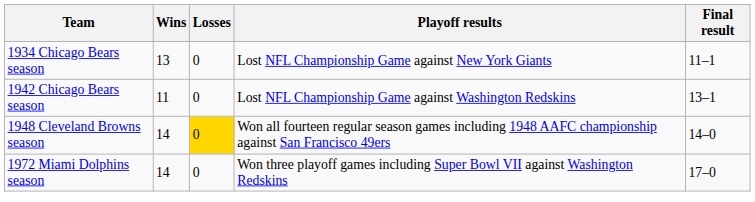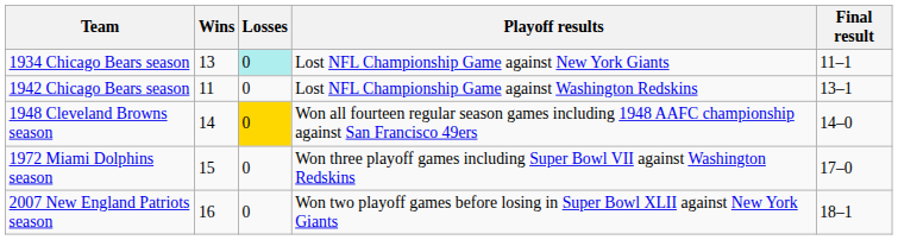1934 Chicago Bears season | Losses: no background -> paleturquoise background
1972 Miami Dolphins season | Wins: 14 -> 15
+ row: 2007 New England Patriots season | 16 | 0 | Won two playoff games before losing in Super Bowl XLII against New York Giants | 18–1
